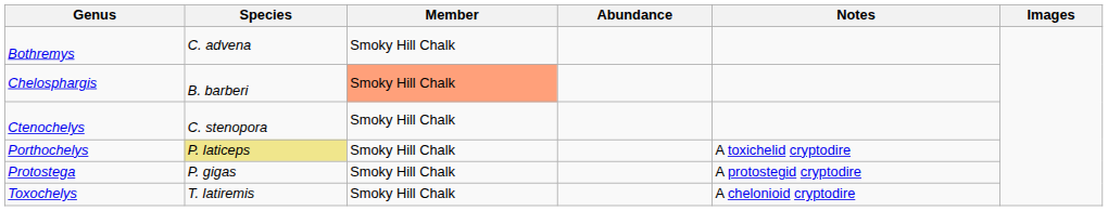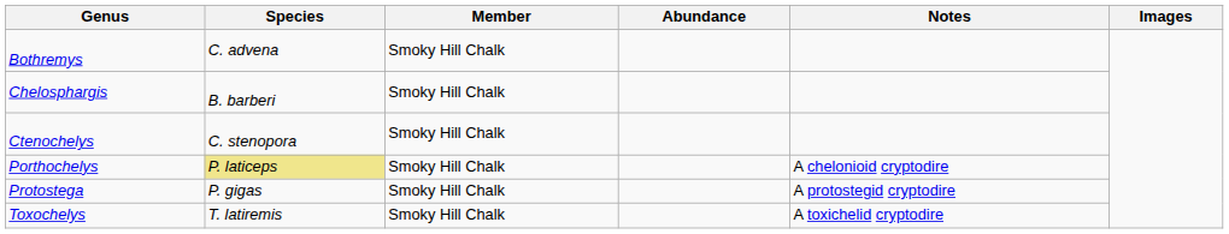Chelosphargis | Member: lightsalmon background -> no background
Porthochelys | Notes: A toxichelid cryptodire -> A chelonioid cryptodire
Toxochelys | Notes: A chelonioid cryptodire -> A toxichelid cryptodire
